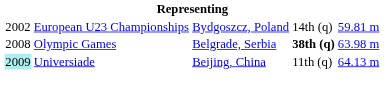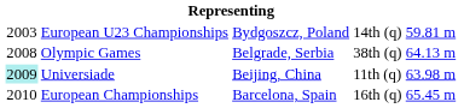European U23 Championships | column 1: 2002 -> 2003
Olympic Games | column 4: bold -> normal
Olympic Games | column 5: 63.98 m -> 64.13 m
Universiade | column 5: 64.13 m -> 63.98 m
+ row: 2010 | European Championships | Barcelona, Spain | 16th (q) | 65.45 m
